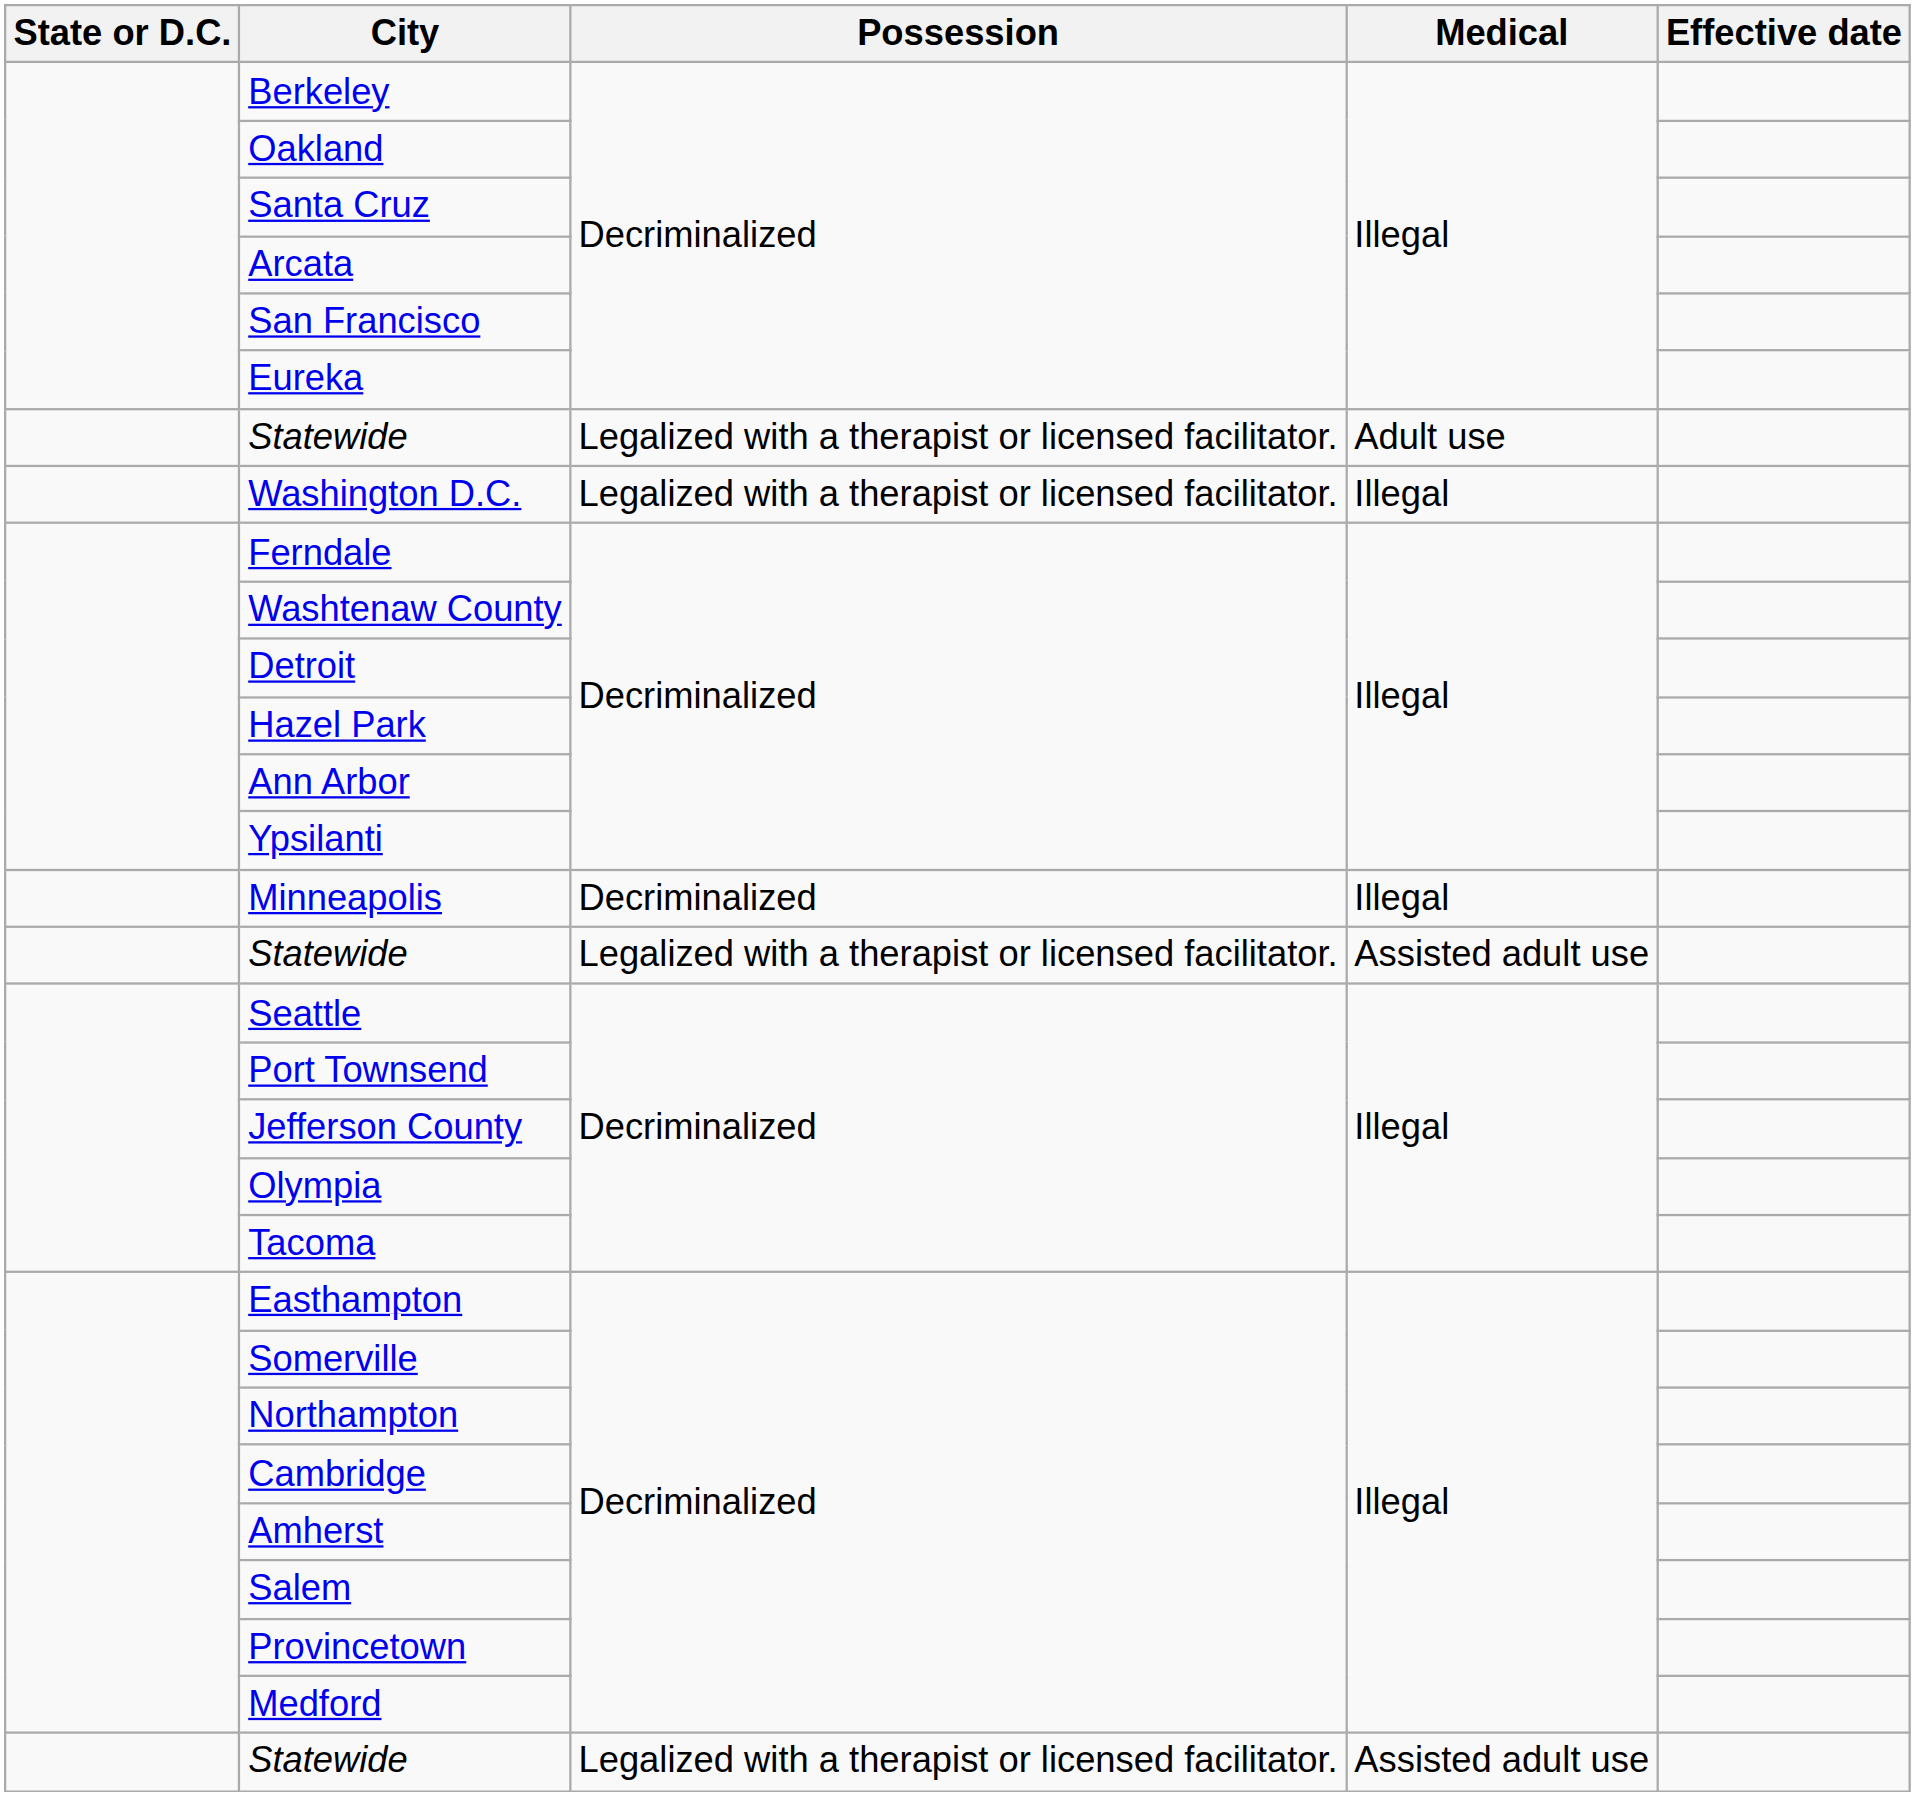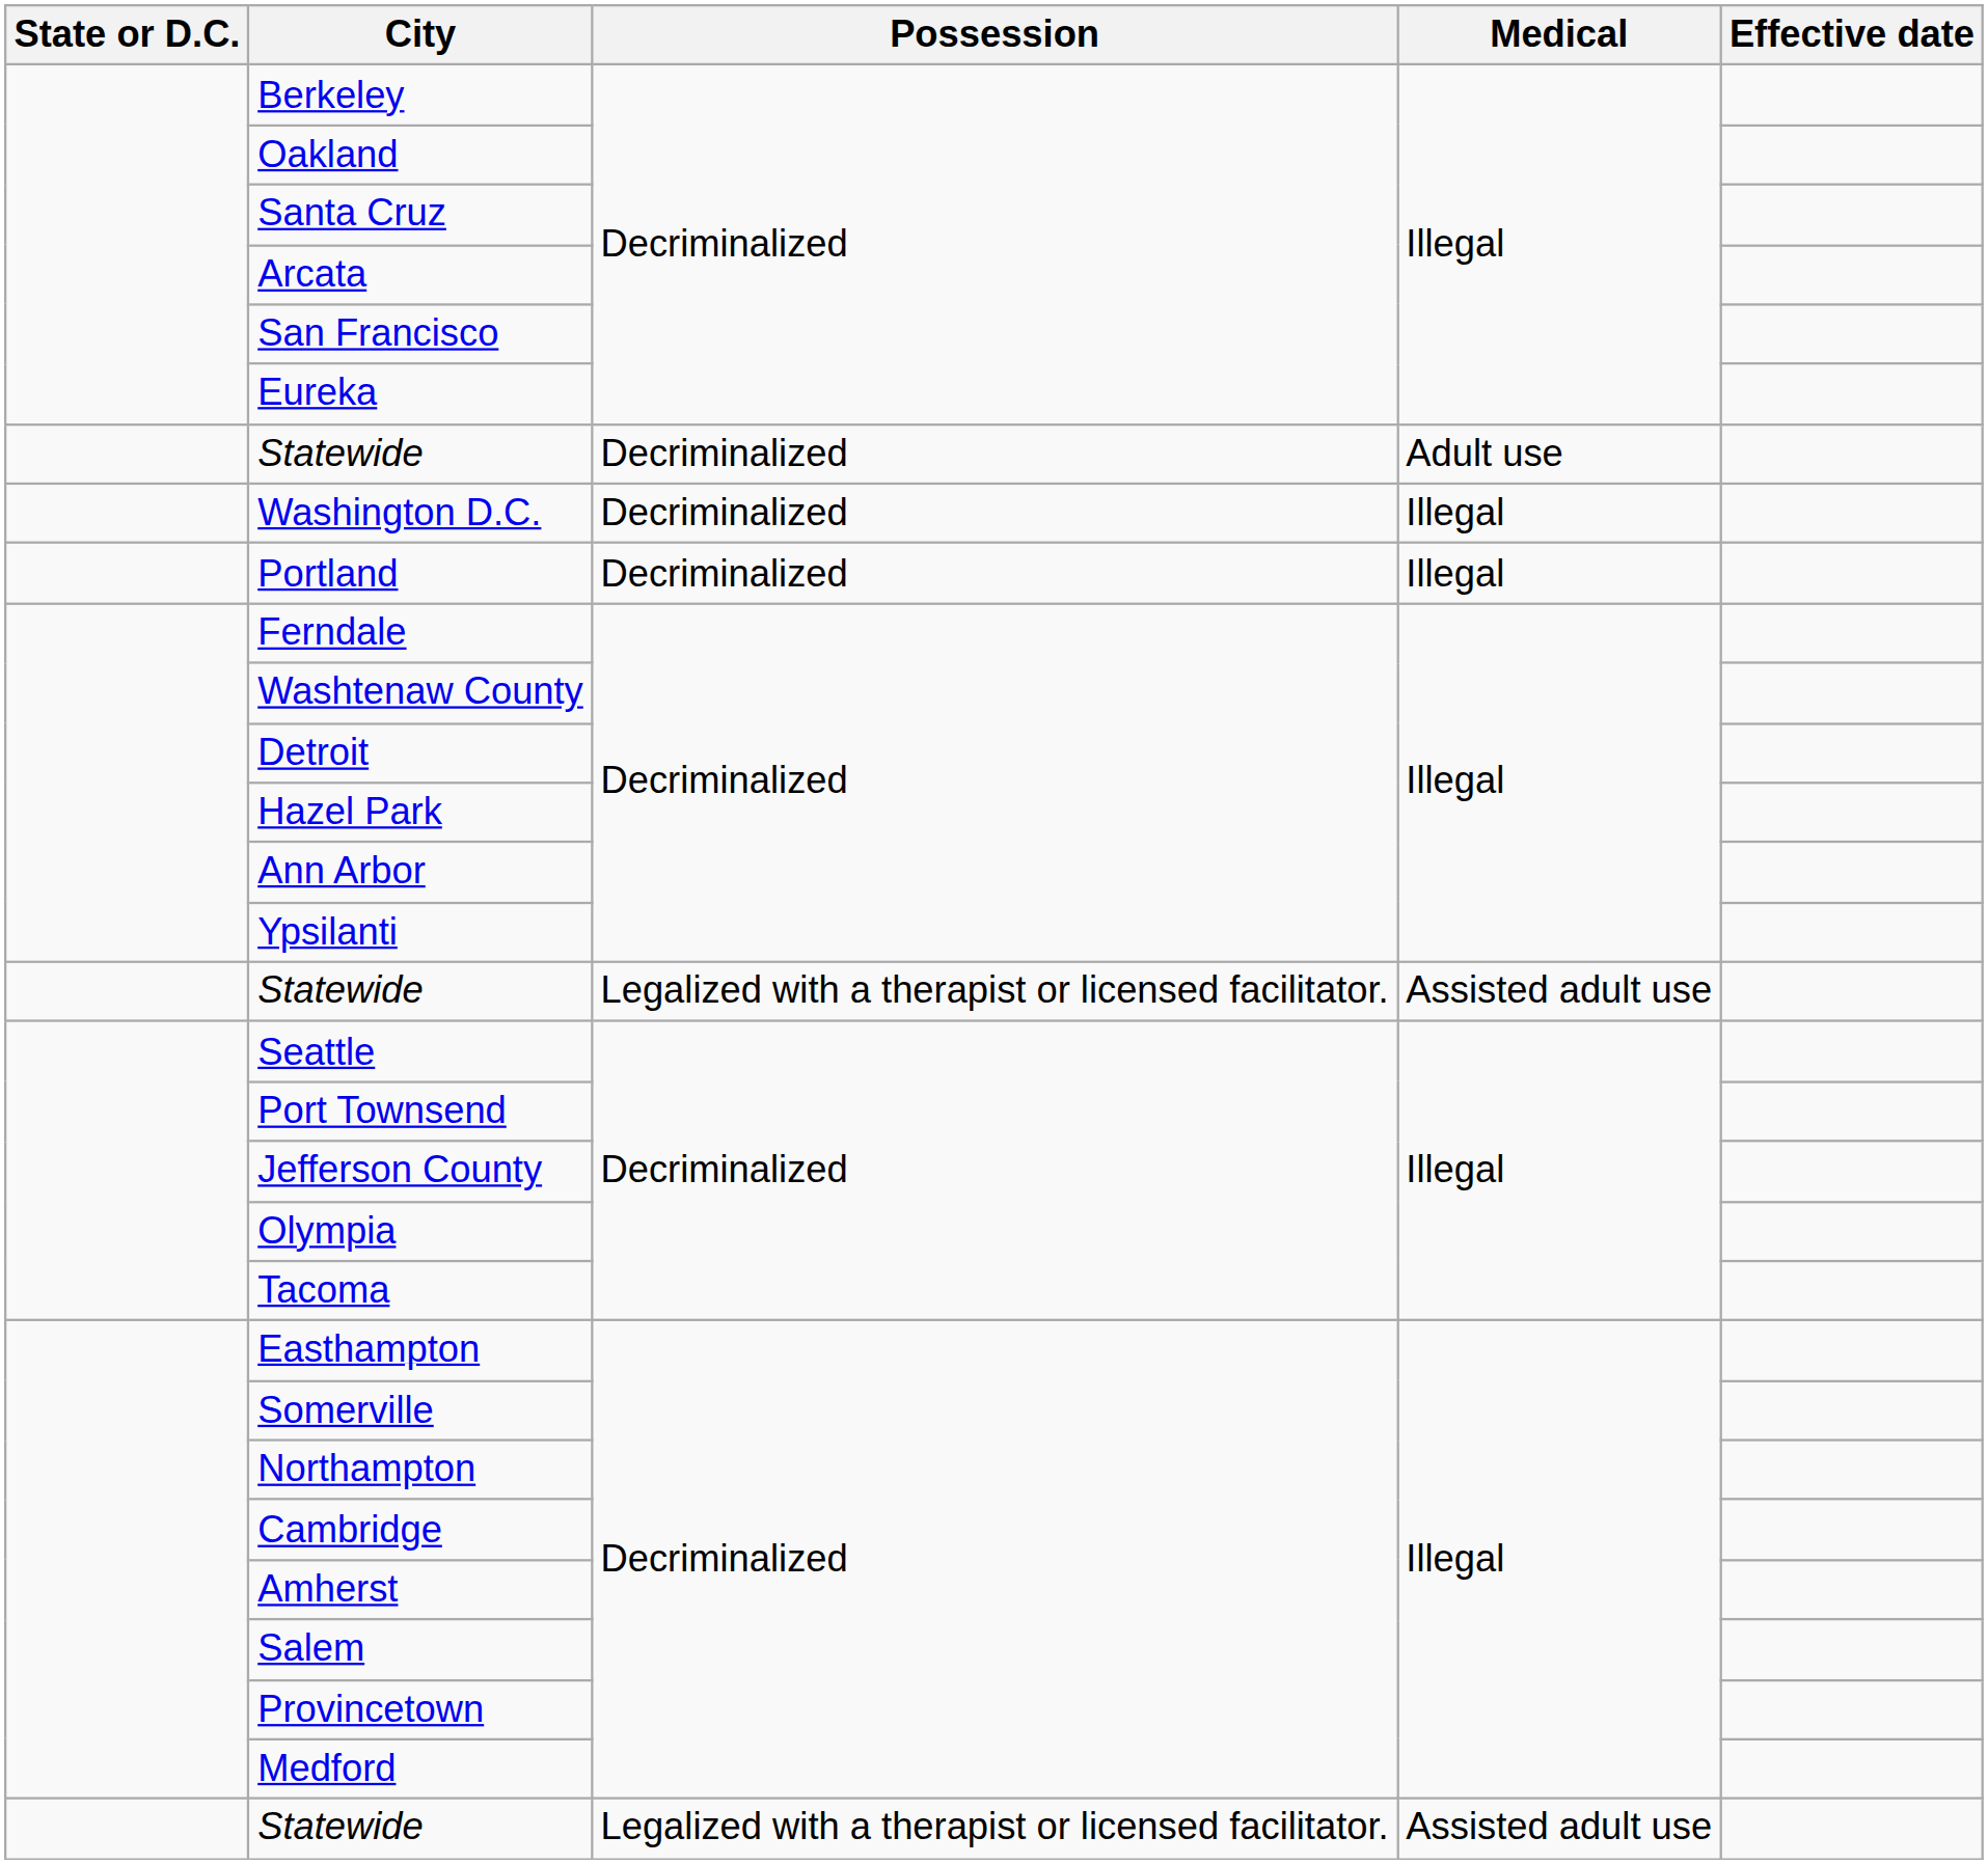Statewide / Adult use | Possession: Legalized with a therapist or licensed facilitator. -> Decriminalized
Washington D.C. | Possession: Legalized with a therapist or licensed facilitator. -> Decriminalized
+ row: Portland | Decriminalized | Illegal
- row: Minneapolis | Decriminalized | Illegal
